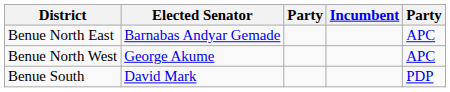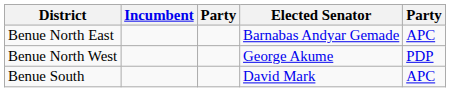columns swapped: Incumbent <-> Elected Senator
Benue North West | column 5: APC -> PDP
Benue South | column 5: PDP -> APC
